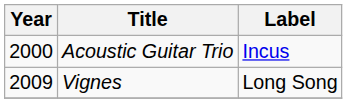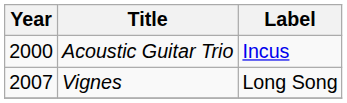Vignes | Year: 2009 -> 2007
